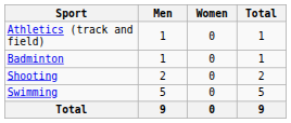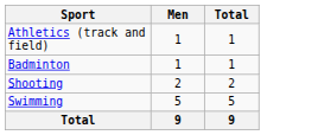- column: Women | 0 | 0 | 0 | 0 | 0
